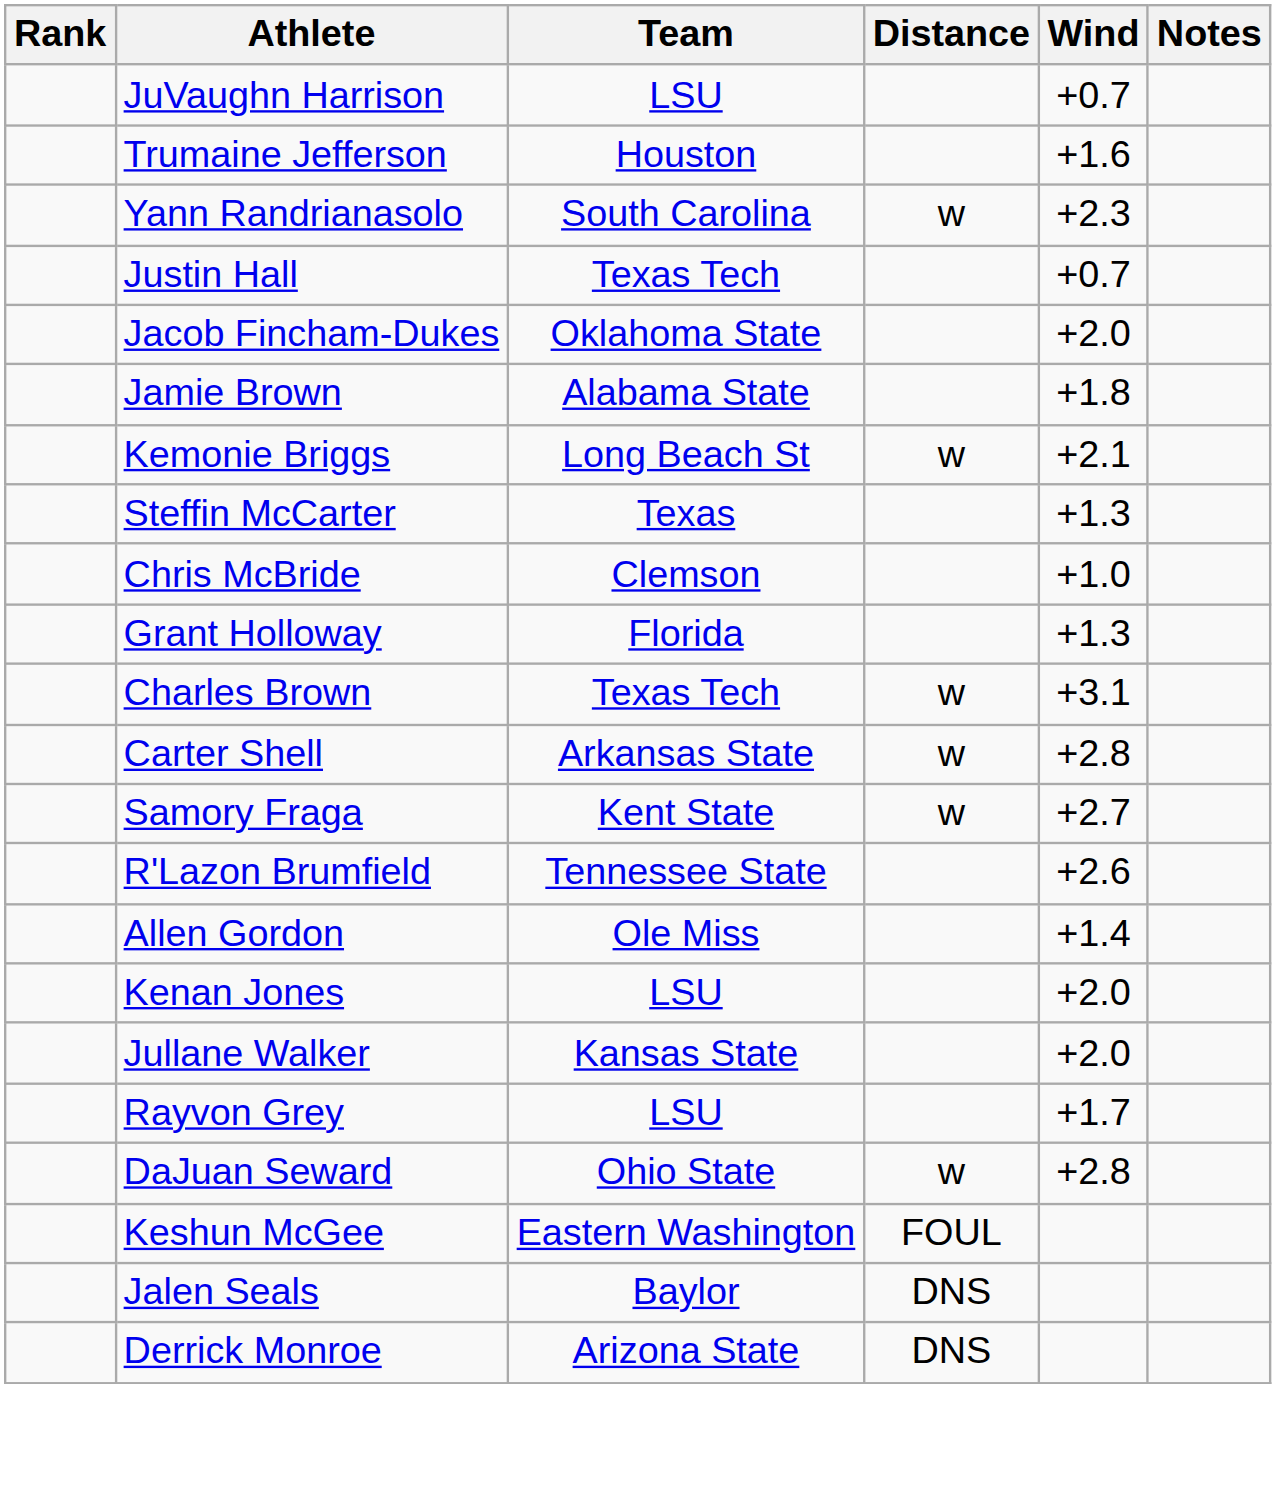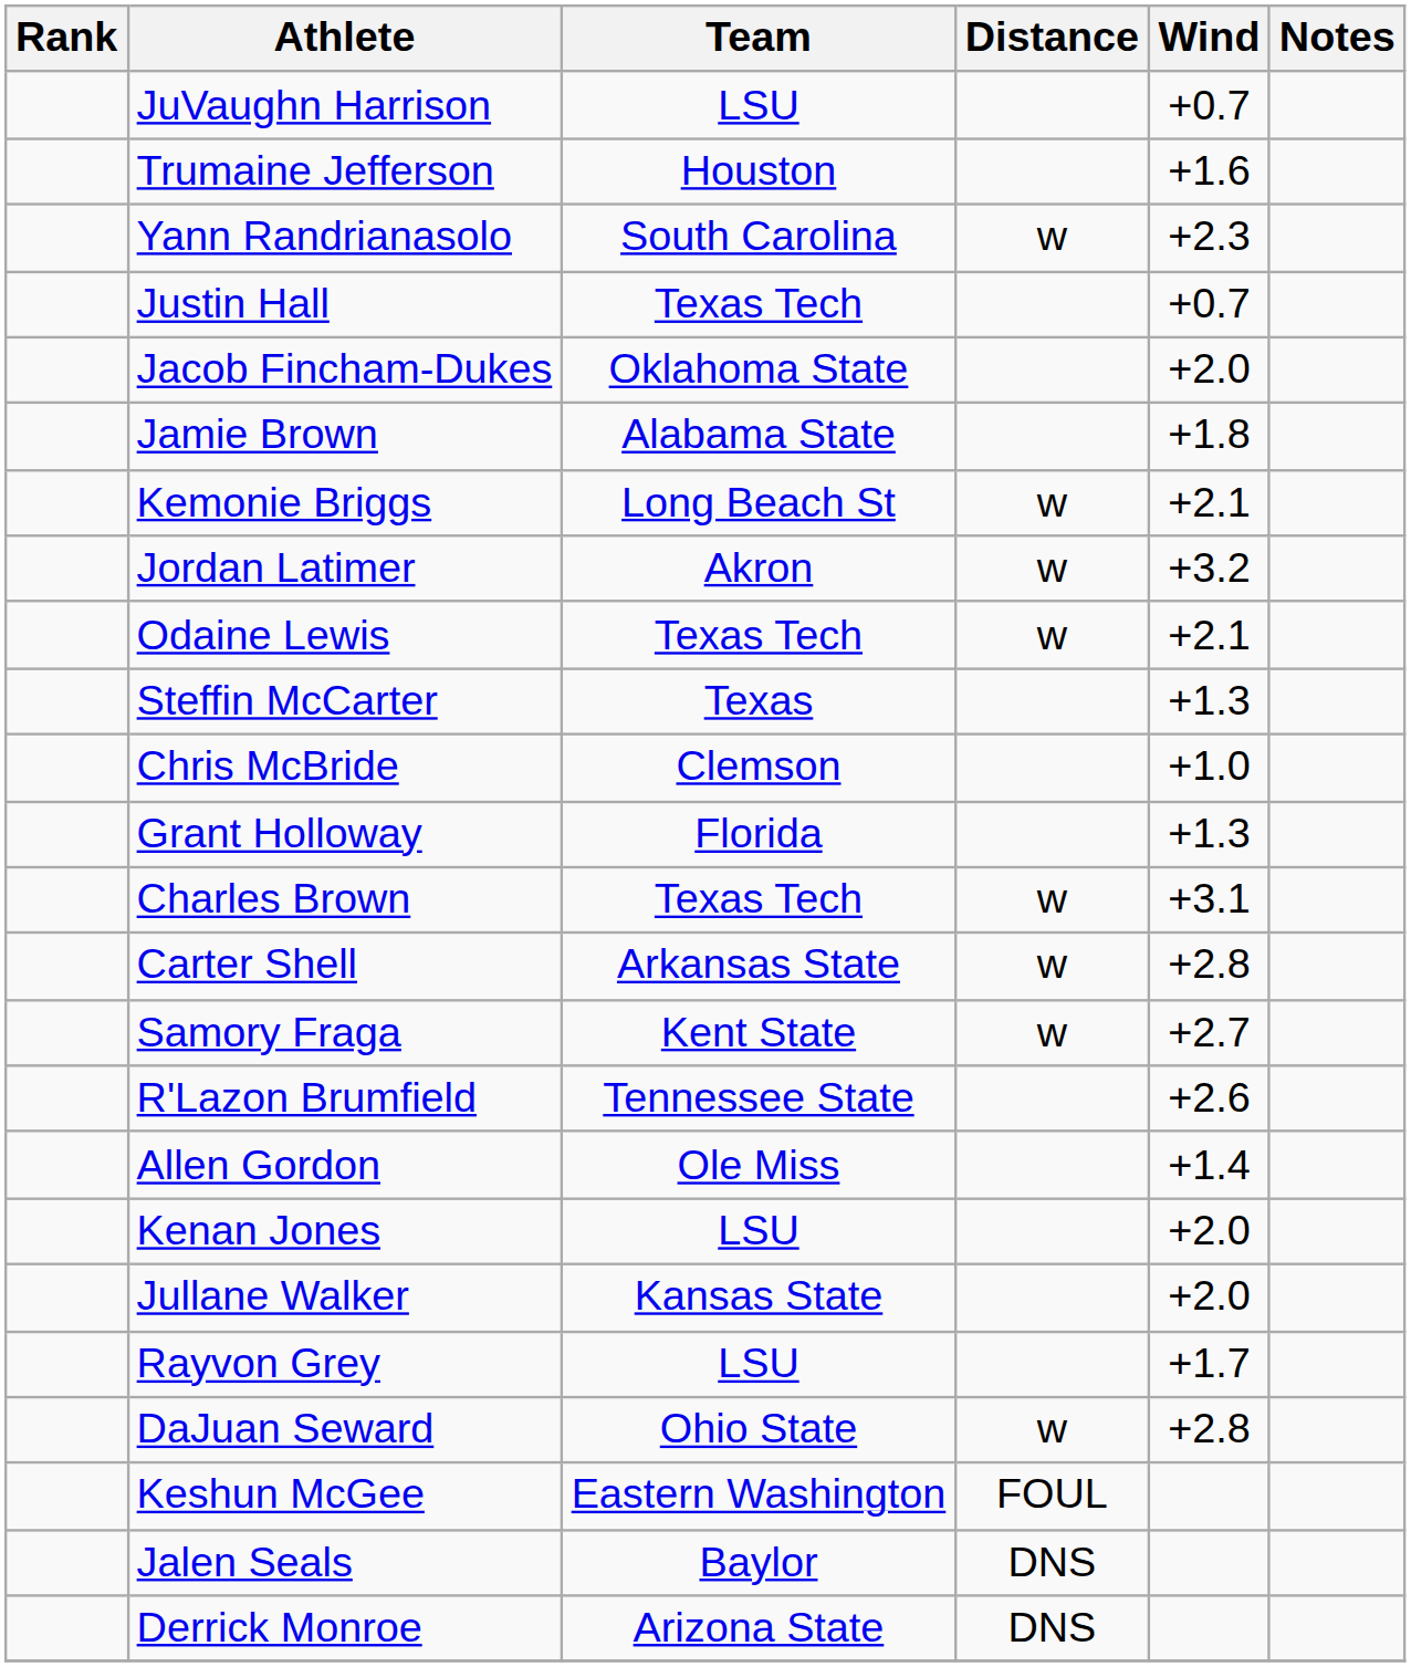+ row: Jordan Latimer | Akron | w | +3.2
+ row: Odaine Lewis | Texas Tech | w | +2.1
